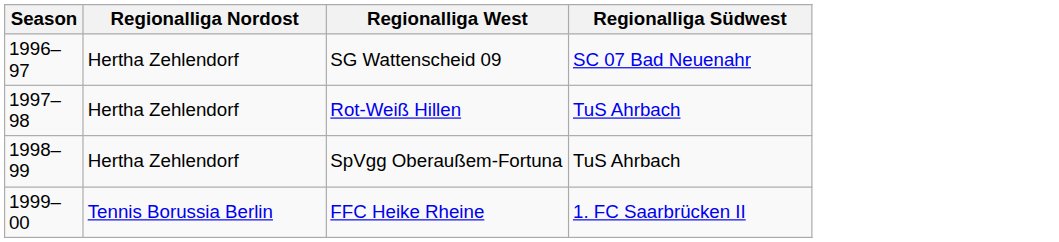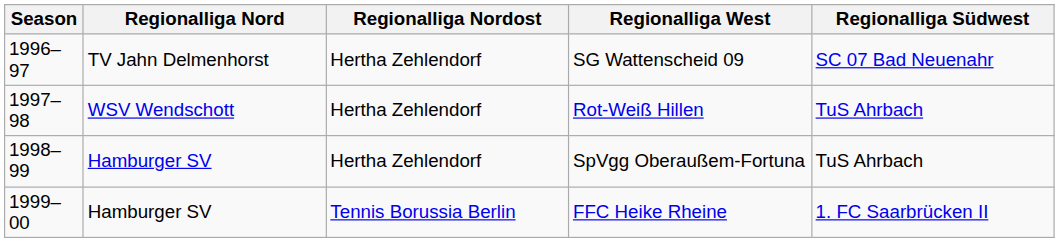+ column: Regionalliga Nord | TV Jahn Delmenhorst | WSV Wendschott | Hamburger SV | Hamburger SV
